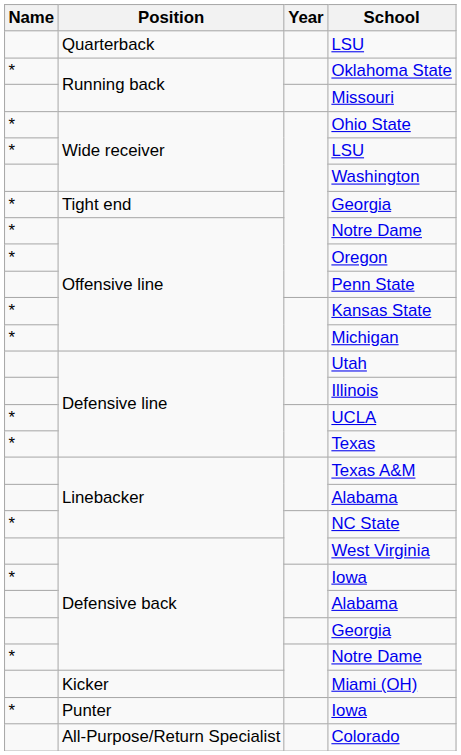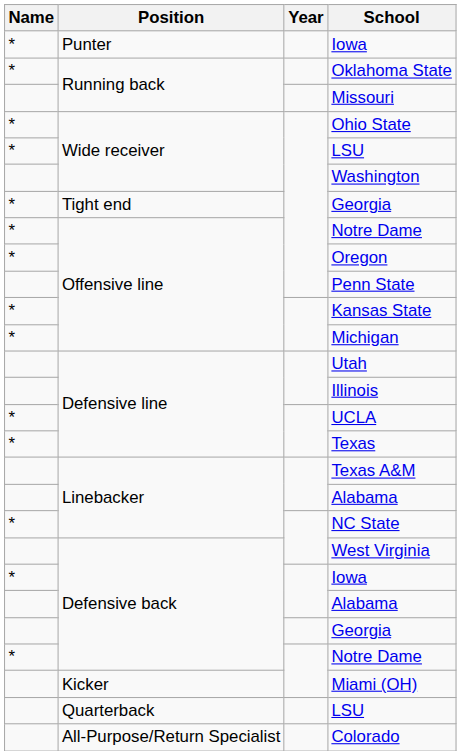rows swapped: Quarterback / LSU <-> Punter / Iowa
